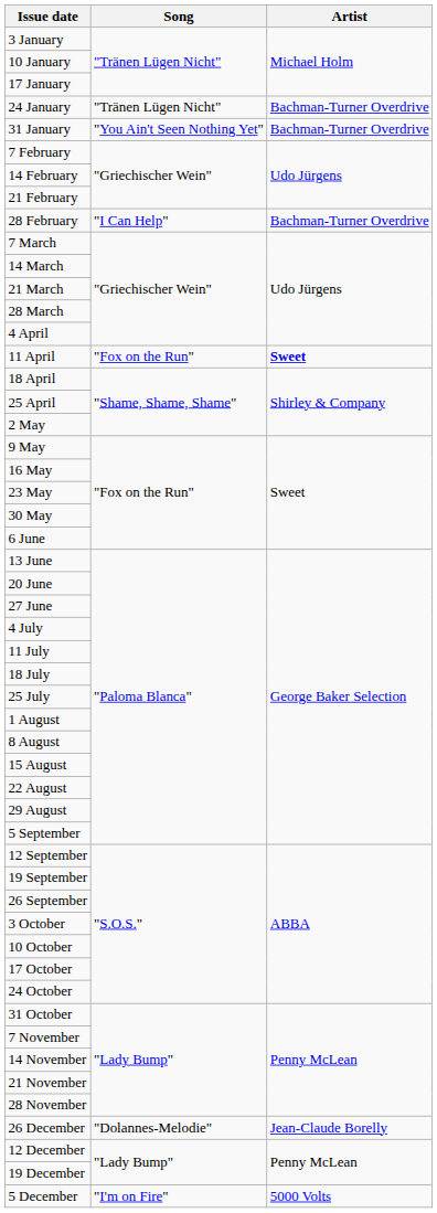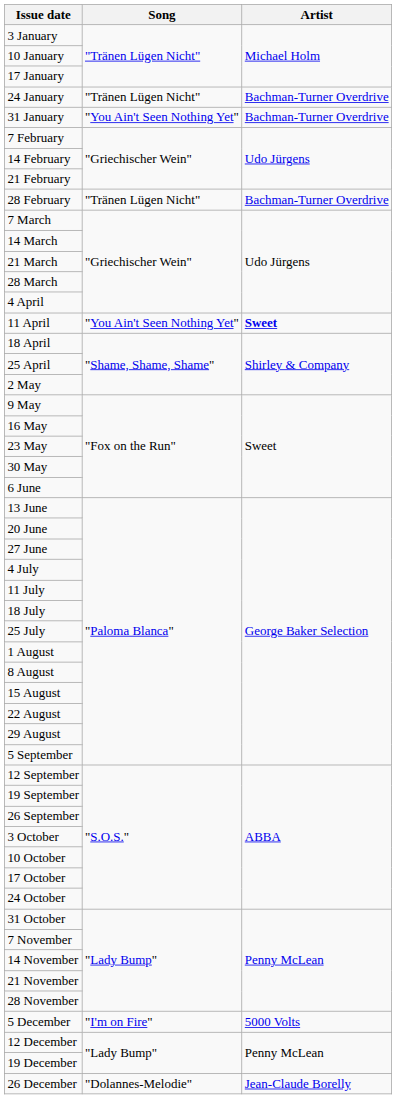28 February | Song: "I Can Help" -> "Tränen Lügen Nicht"
11 April | Song: "Fox on the Run" -> "You Ain't Seen Nothing Yet"
rows swapped: 5 December <-> 26 December
